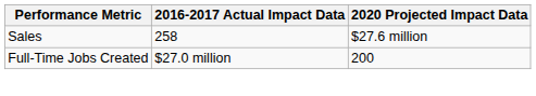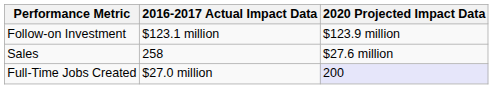+ row: Follow-on Investment | $123.1 million | $123.9 million
Full-Time Jobs Created | 2020 Projected Impact Data: no background -> lavender background
